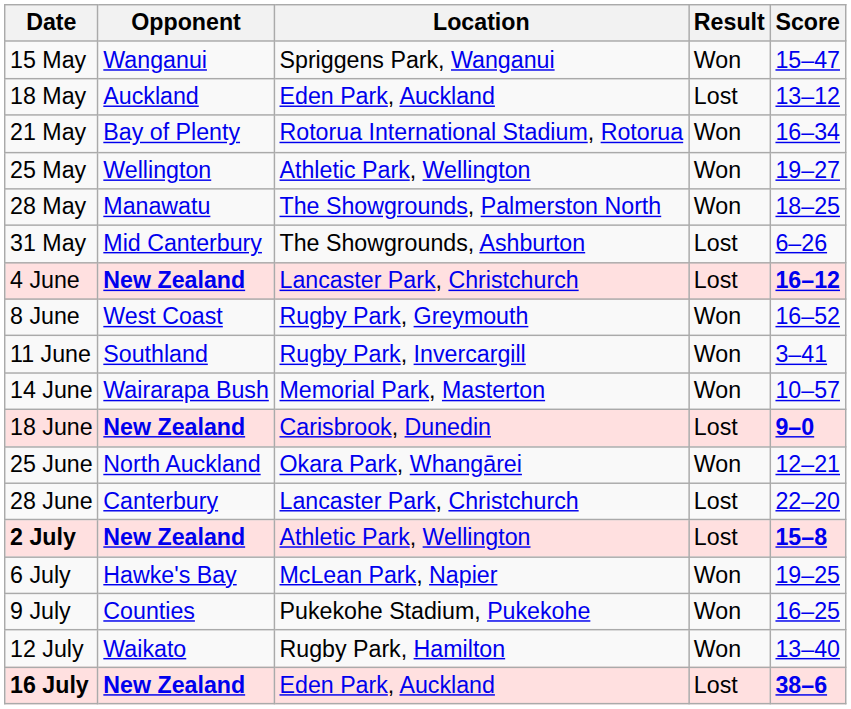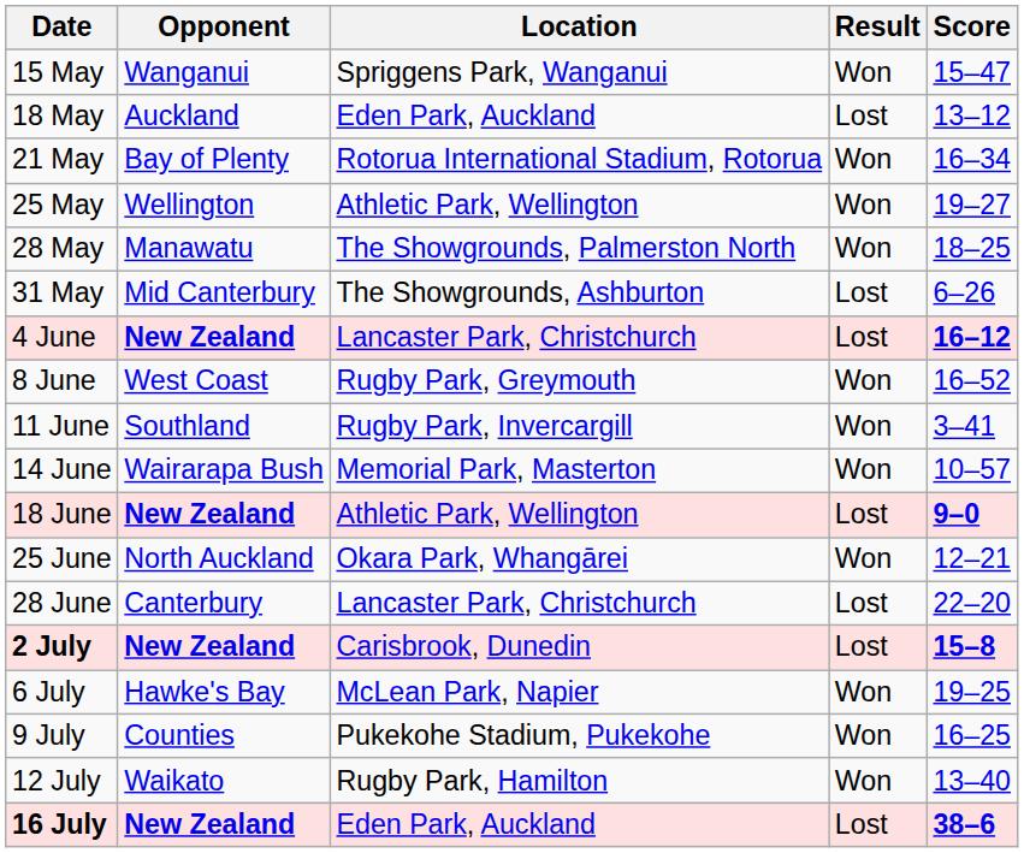18 June | Location: Carisbrook, Dunedin -> Athletic Park, Wellington
2 July | Location: Athletic Park, Wellington -> Carisbrook, Dunedin
